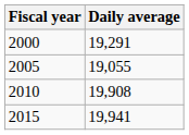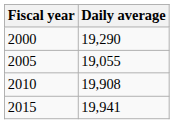2000 | Daily average: 19,291 -> 19,290
